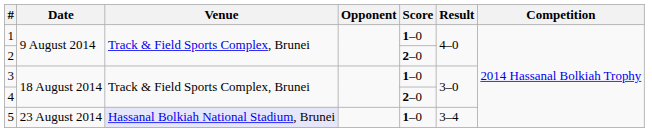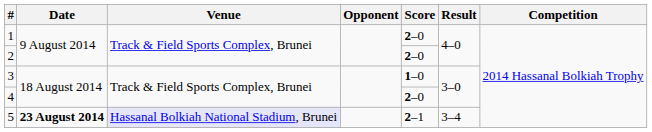1 | Score: 1–0 -> 2–0
5 | Date: normal -> bold
5 | Score: 1–0 -> 2–1
